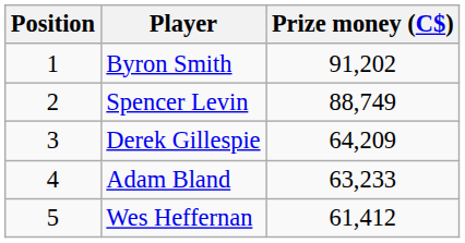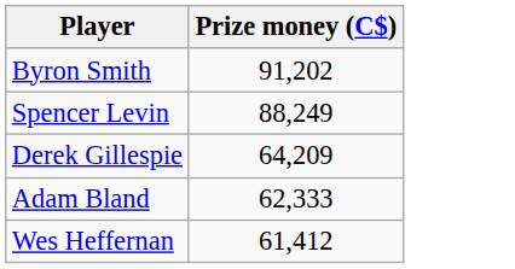- column: Position | 1 | 2 | 3 | 4 | 5
Spencer Levin | Prize money (C$): 88,749 -> 88,249
Adam Bland | Prize money (C$): 63,233 -> 62,333
